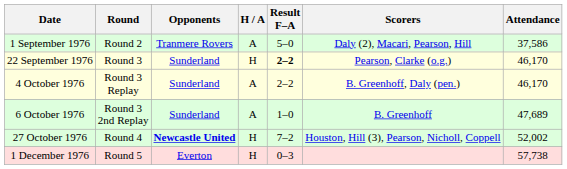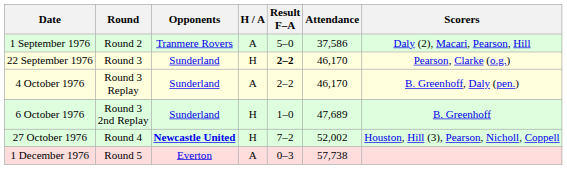columns swapped: Scorers <-> Attendance
6 October 1976 | H / A: A -> H
1 December 1976 | H / A: H -> A
